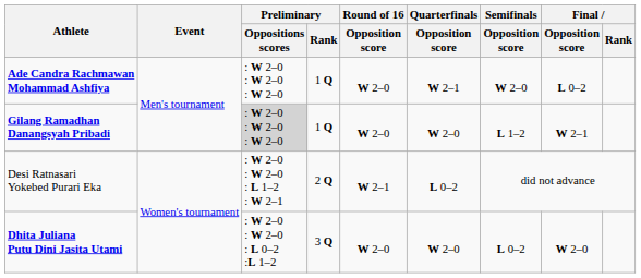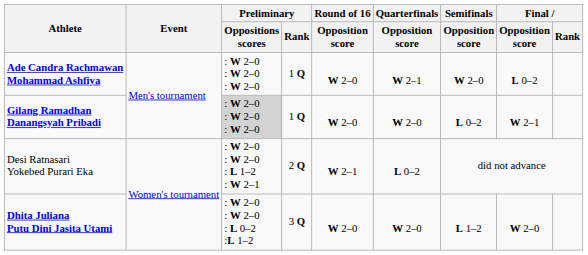Gilang Ramadhan Danangsyah Pribadi | Semifinals / Opposition score: L 1–2 -> L 0–2
Dhita Juliana Putu Dini Jasita Utami | Semifinals / Opposition score: L 0–2 -> L 1–2
